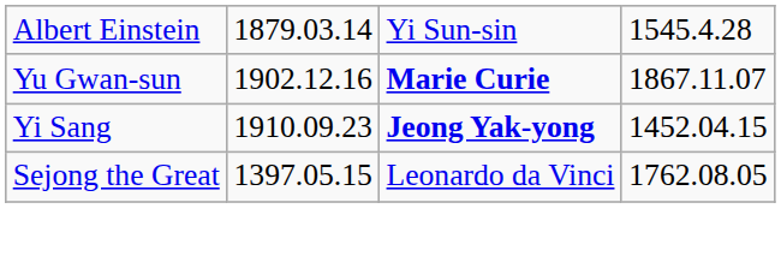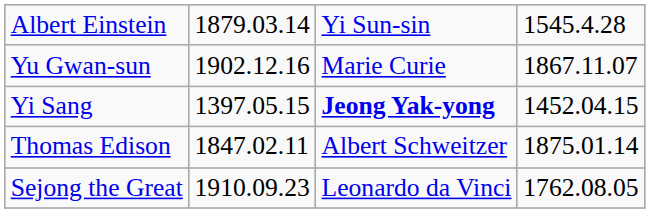Yu Gwan-sun | column 3: bold -> normal
Yi Sang | column 2: 1910.09.23 -> 1397.05.15
+ row: Thomas Edison | 1847.02.11 | Albert Schweitzer | 1875.01.14
Sejong the Great | column 2: 1397.05.15 -> 1910.09.23
